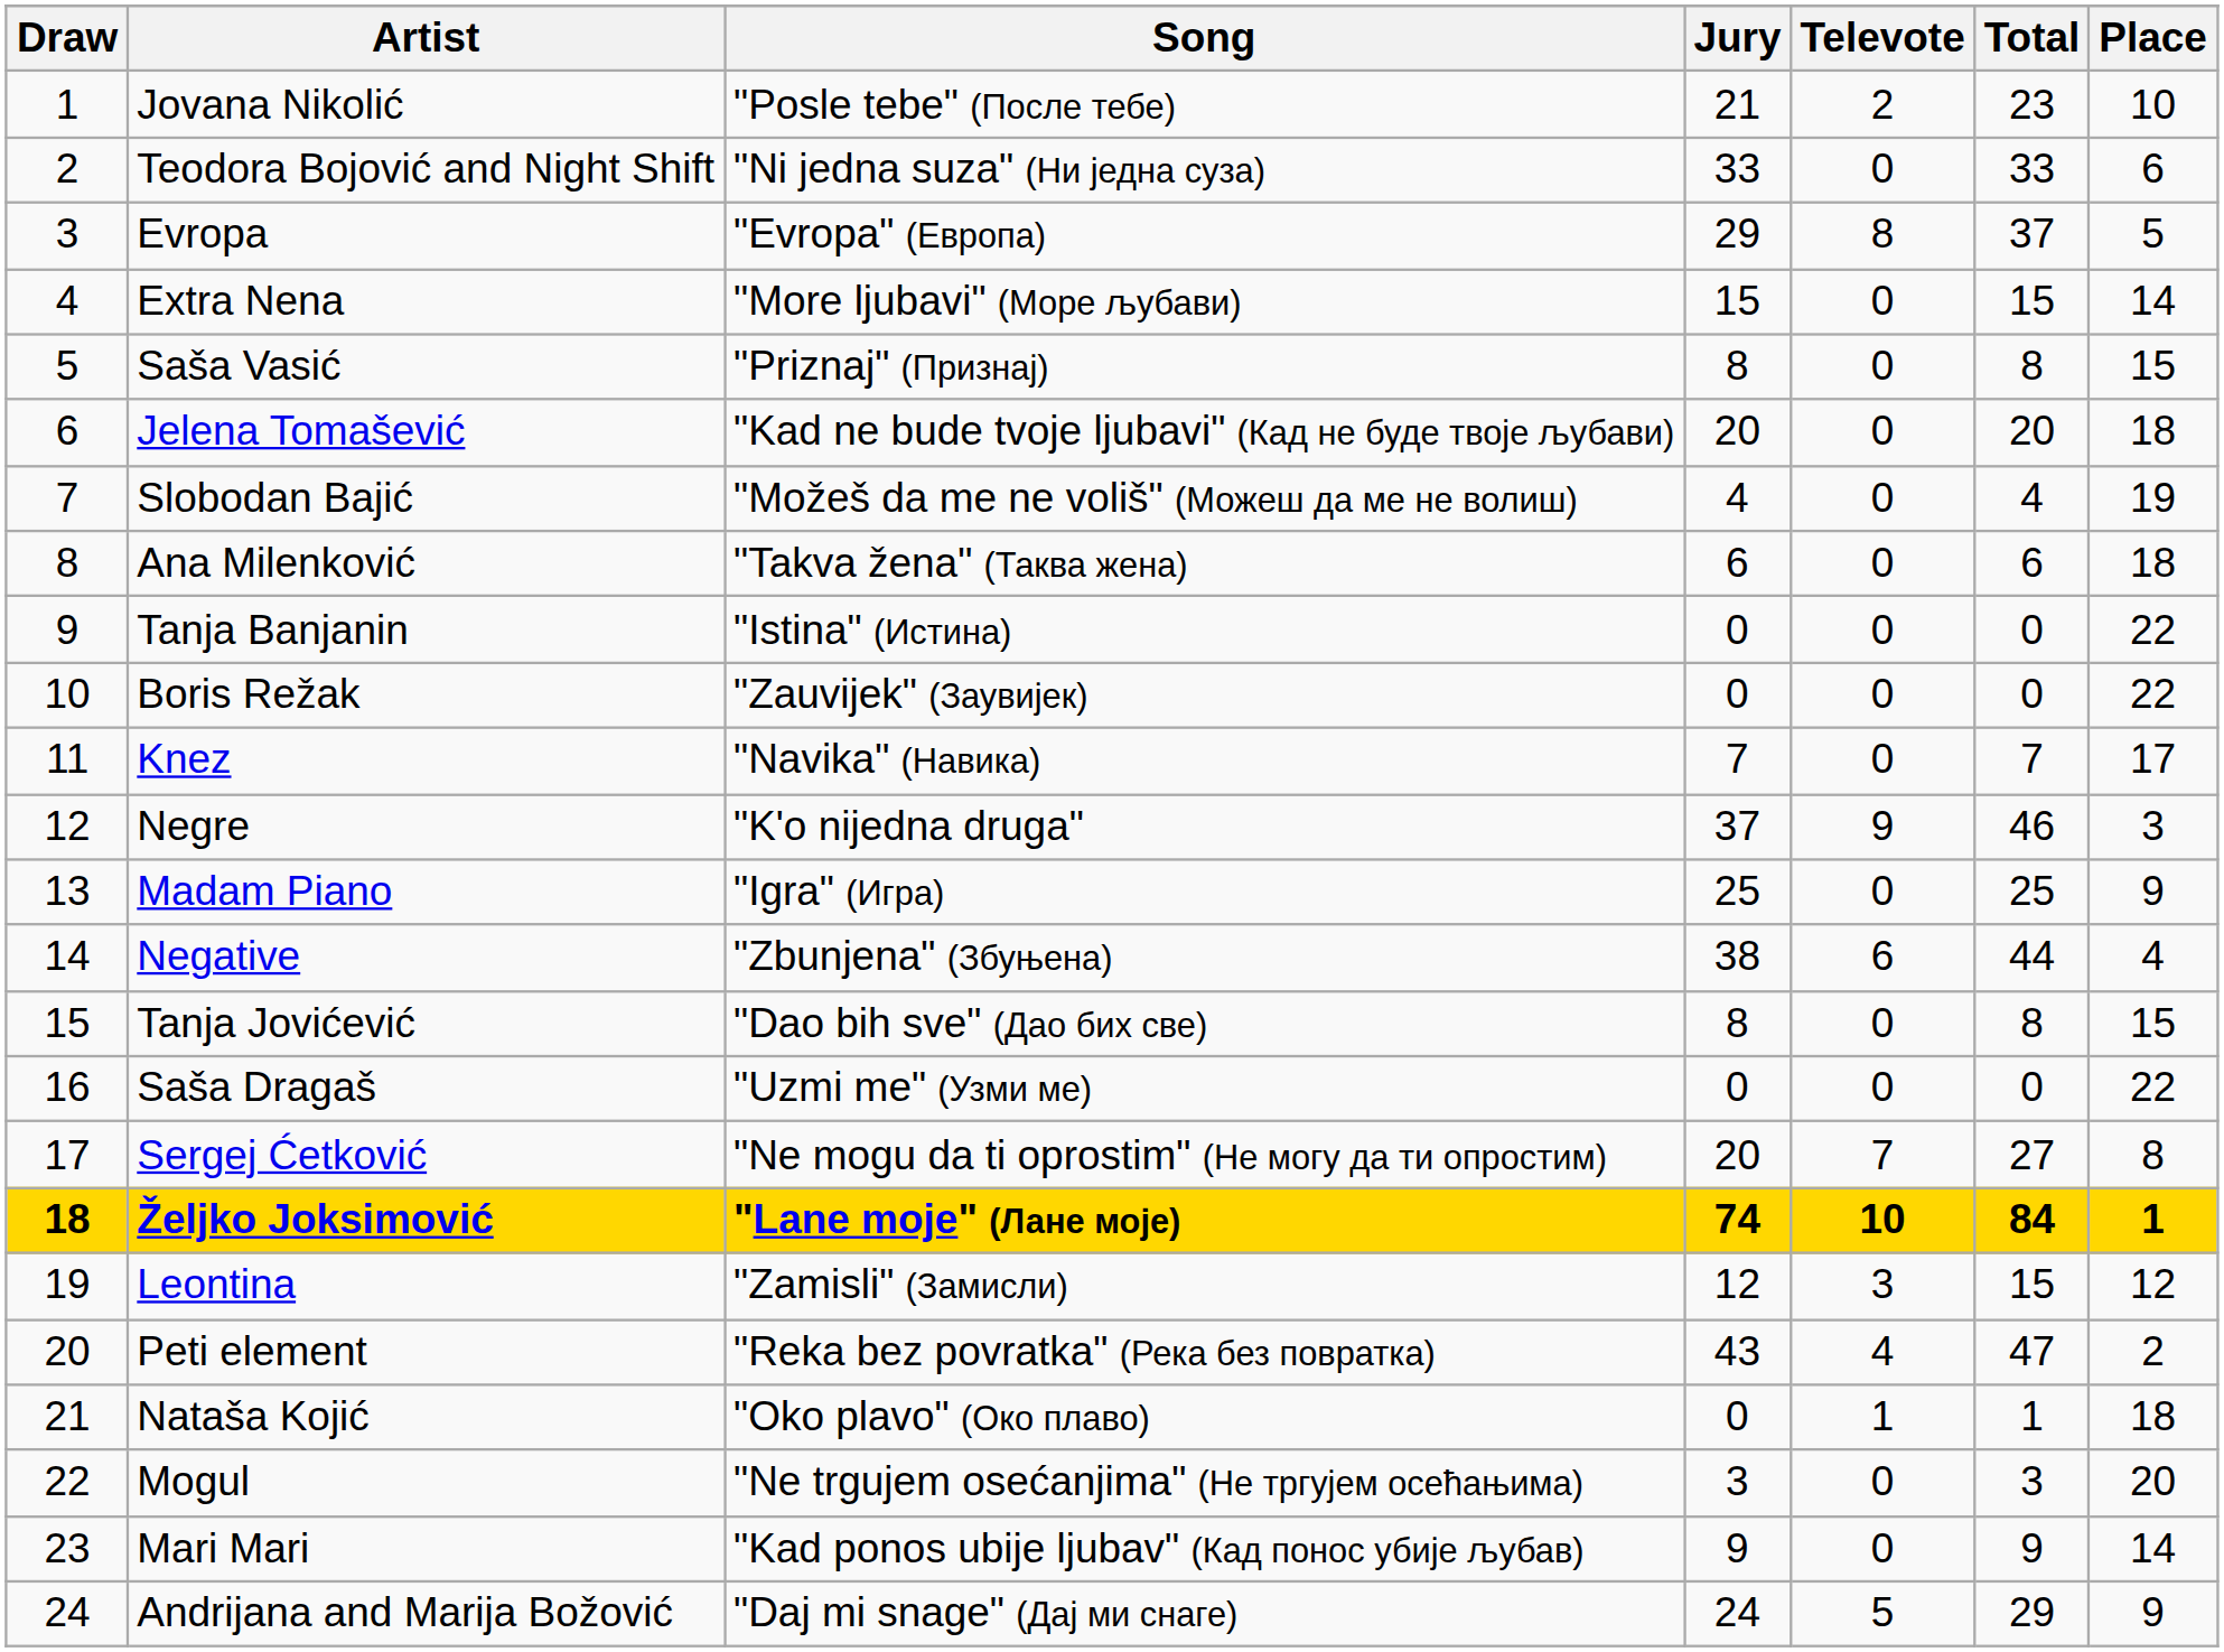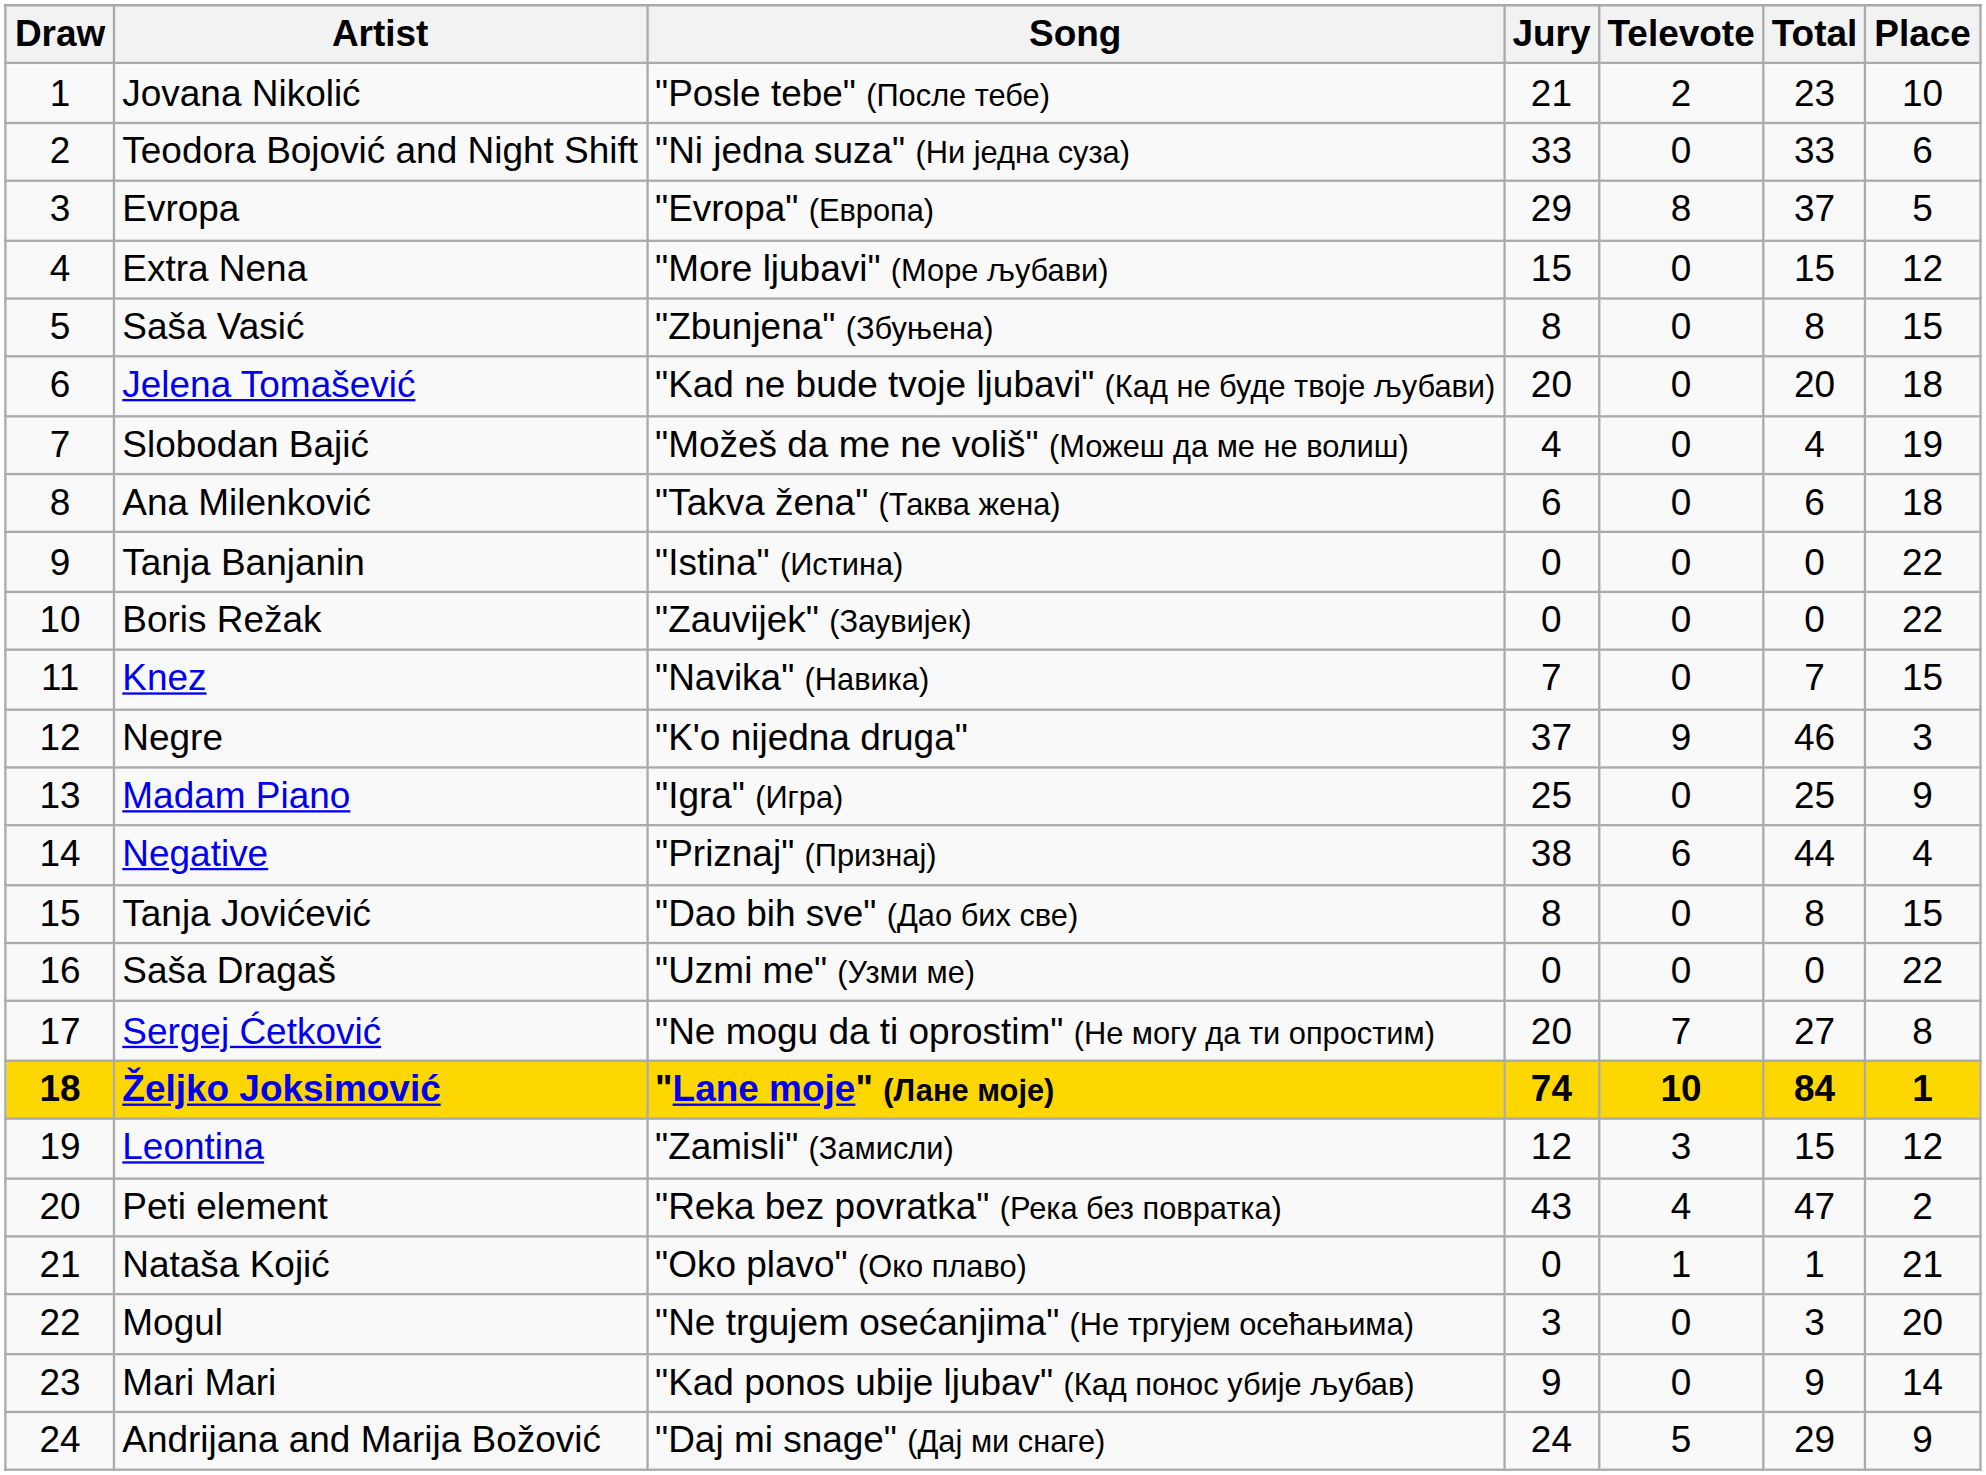Extra Nena | Place: 14 -> 12
Saša Vasić | Song: "Priznaj" (Признај) -> "Zbunjena" (Збуњена)
Knez | Place: 17 -> 15
Negative | Song: "Zbunjena" (Збуњена) -> "Priznaj" (Признај)
Nataša Kojić | Place: 18 -> 21
